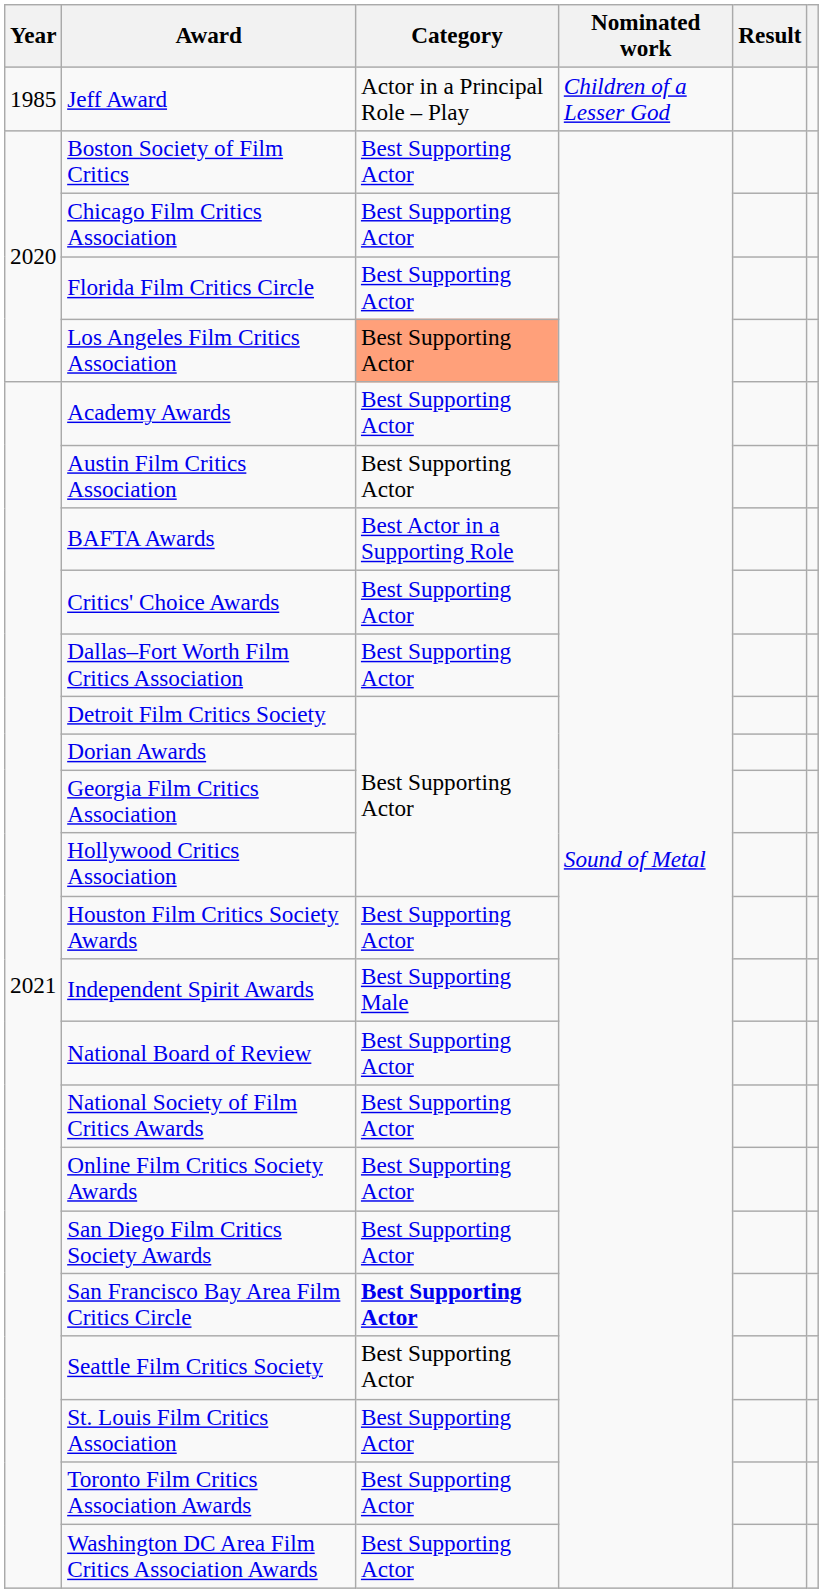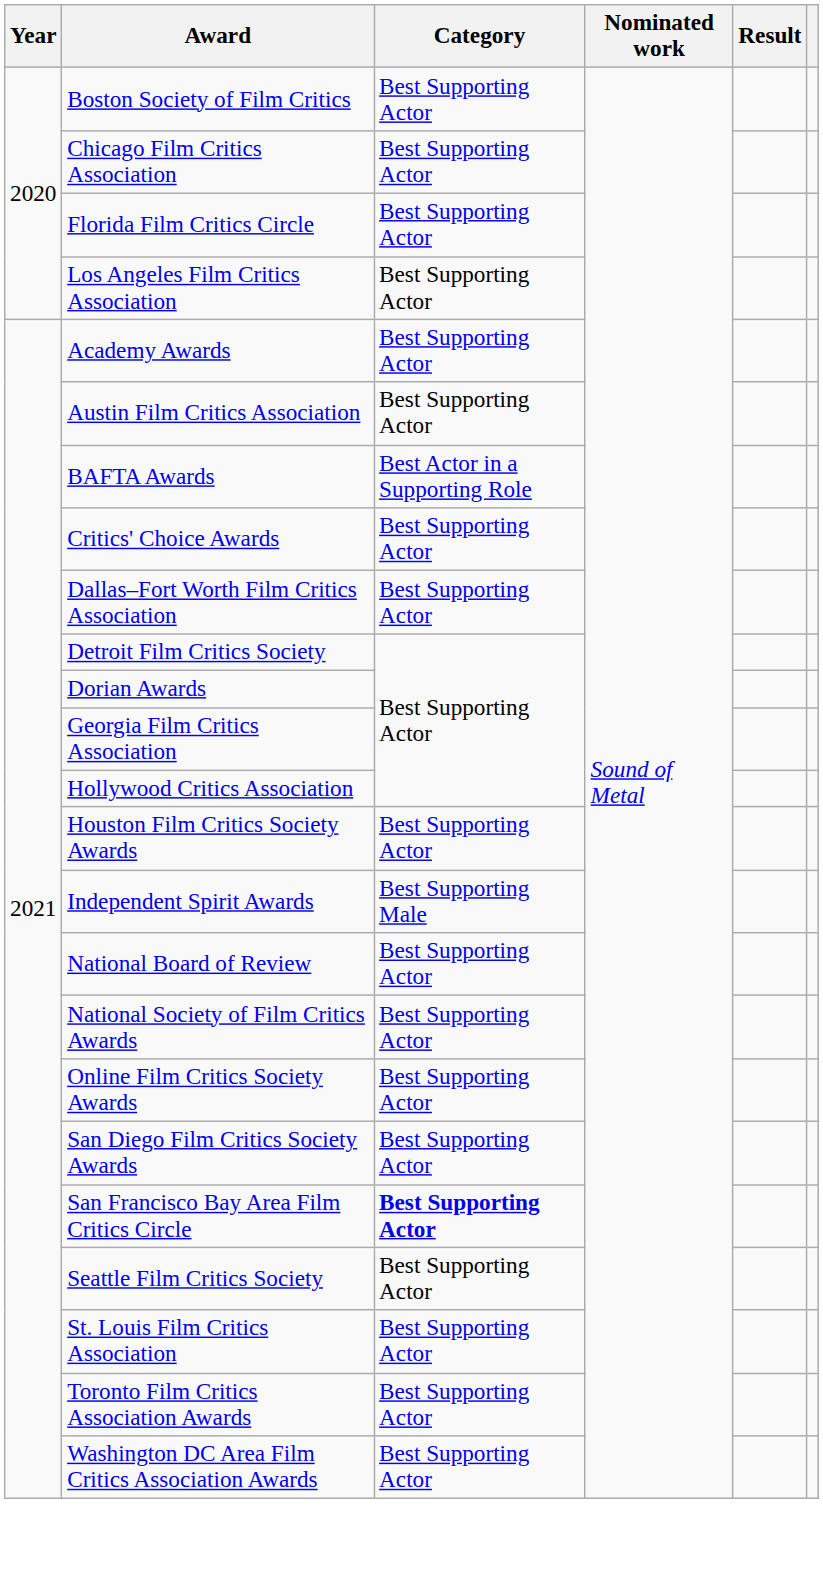- row: 1985 | Jeff Award | Actor in a Principal Role – Play | Children of a Lesser God
Los Angeles Film Critics Association | Category: lightsalmon background -> no background
